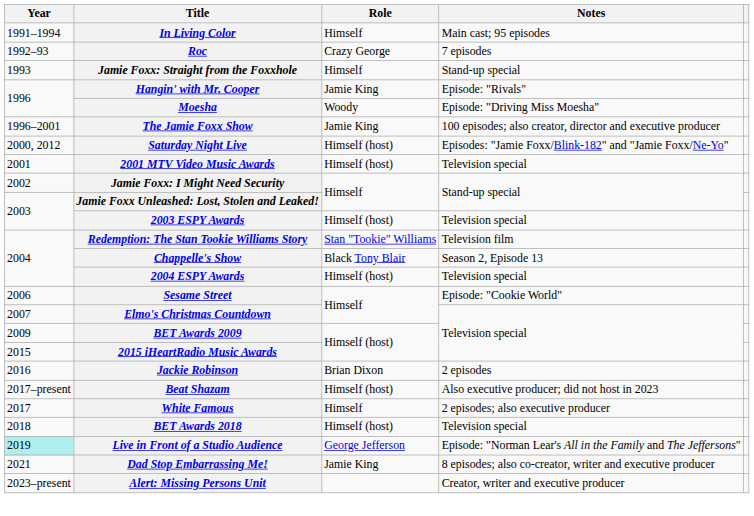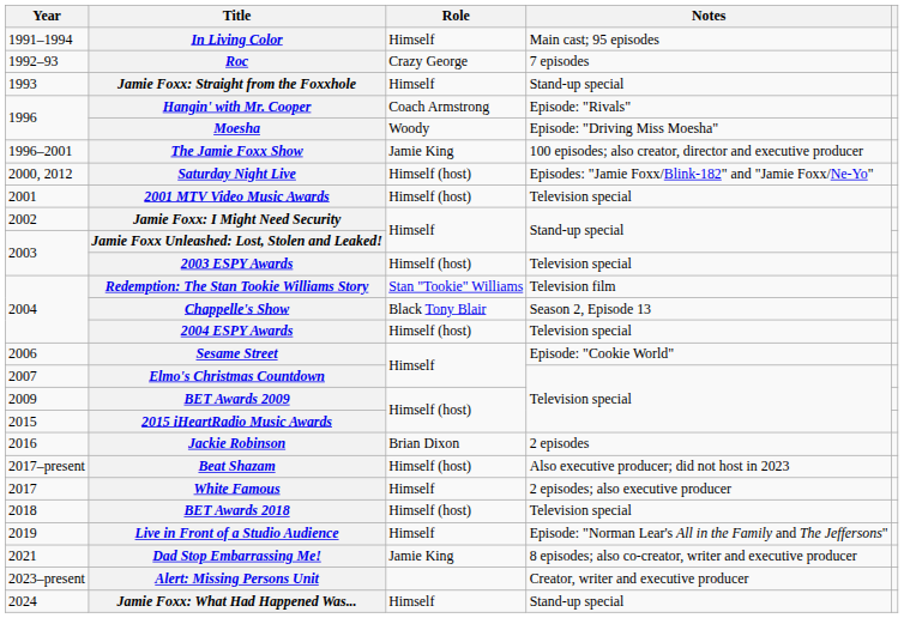Hangin' with Mr. Cooper | Role: Jamie King -> Coach Armstrong
Live in Front of a Studio Audience | Year: paleturquoise background -> no background
Live in Front of a Studio Audience | Role: George Jefferson -> Himself
+ row: 2024 | Jamie Foxx: What Had Happened Was... | Himself | Stand-up special
